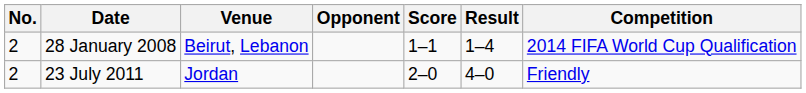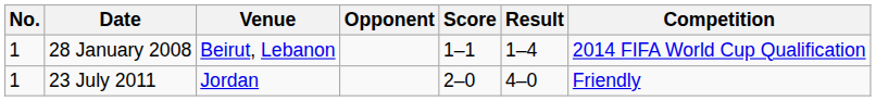28 January 2008 | No.: 2 -> 1
23 July 2011 | No.: 2 -> 1
